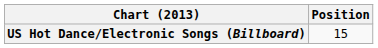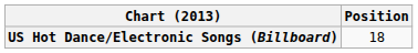US Hot Dance/Electronic Songs (Billboard) | Position: 15 -> 18
